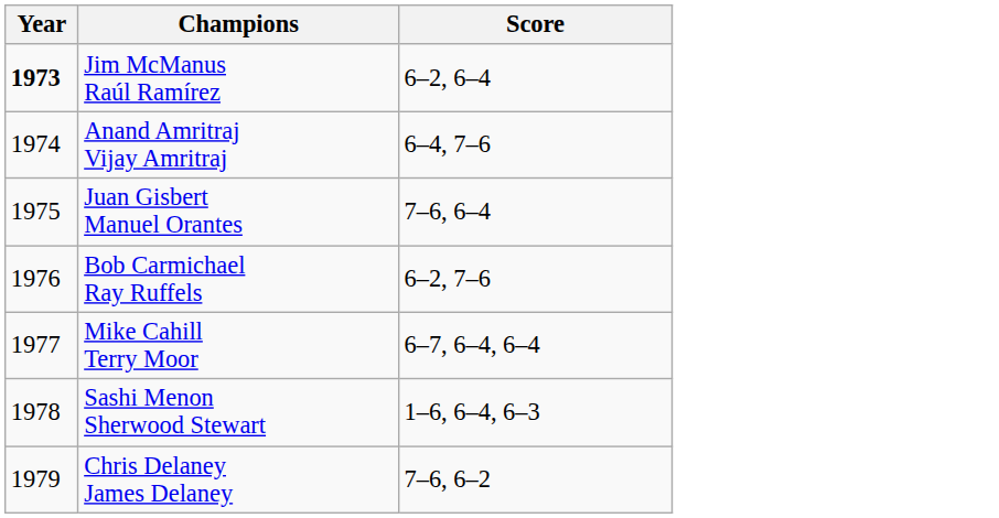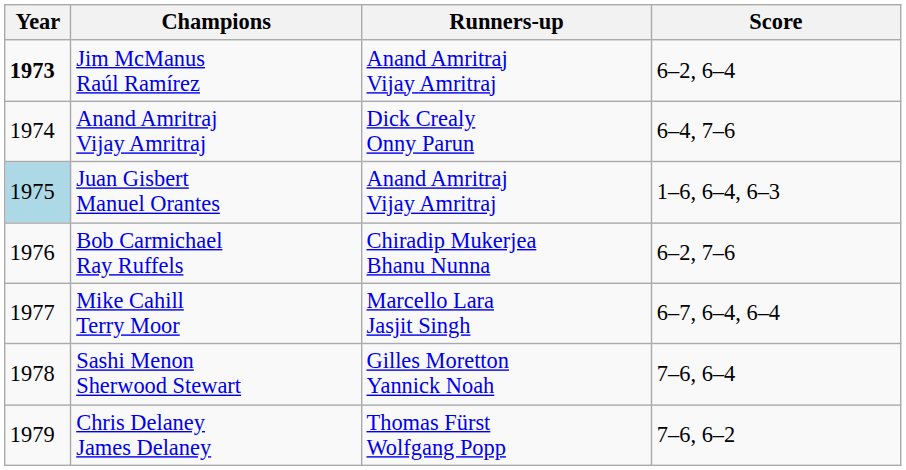+ column: Runners-up | Anand Amritraj Vijay Amritraj | Dick Crealy Onny Parun | Anand Amritraj Vijay Amritraj | Chiradip Mukerjea Bhanu Nunna | Marcello Lara Jasjit Singh | Gilles Moretton Yannick Noah | Thomas Fürst Wolfgang Popp
Juan Gisbert Manuel Orantes | Year: no background -> lightblue background
Juan Gisbert Manuel Orantes | Score: 7–6, 6–4 -> 1–6, 6–4, 6–3
Sashi Menon Sherwood Stewart | Score: 1–6, 6–4, 6–3 -> 7–6, 6–4
